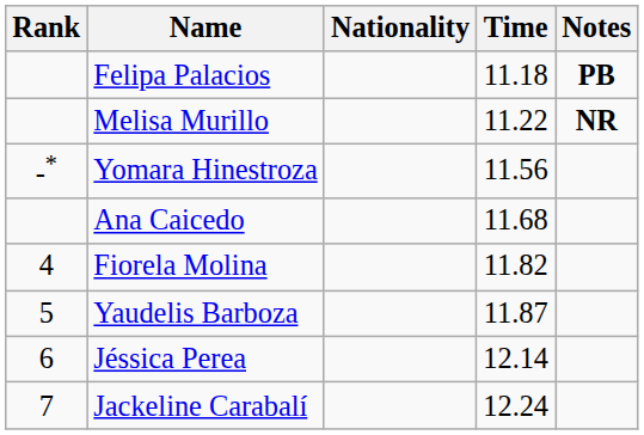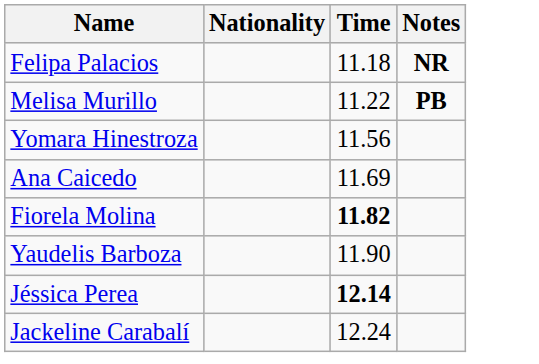- column: Rank | -* | 4 | 5 | 6 | 7
Felipa Palacios | Notes: PB -> NR
Melisa Murillo | Notes: NR -> PB
Ana Caicedo | Time: 11.68 -> 11.69
Fiorela Molina | Time: normal -> bold
Yaudelis Barboza | Time: 11.87 -> 11.90
Jéssica Perea | Time: normal -> bold
